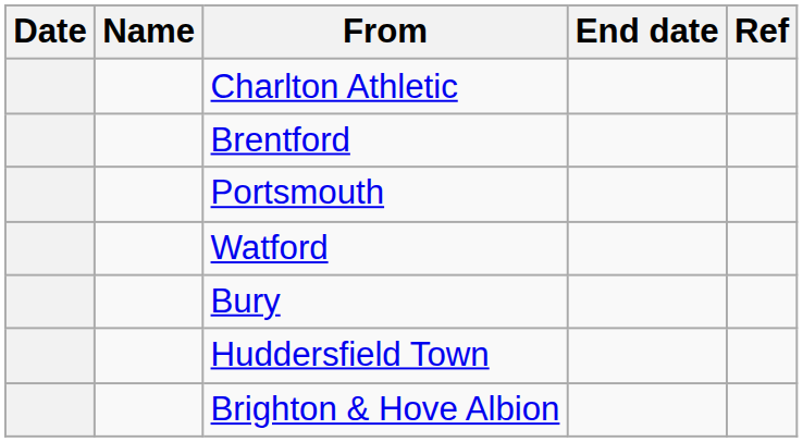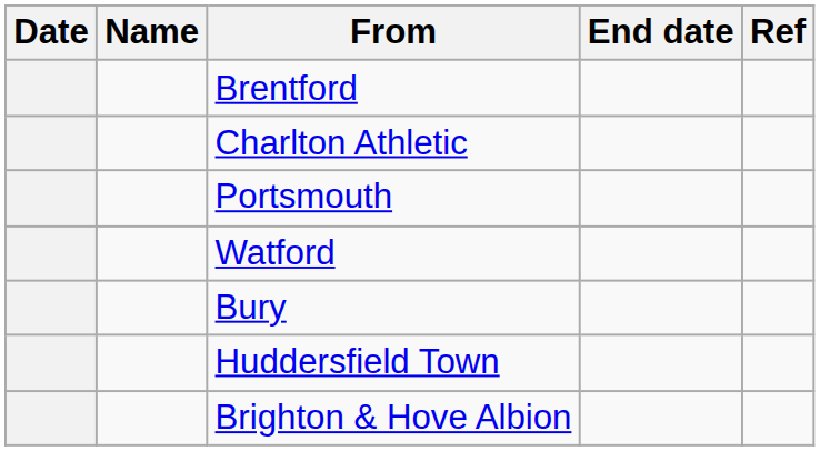rows swapped: Brentford <-> Charlton Athletic
